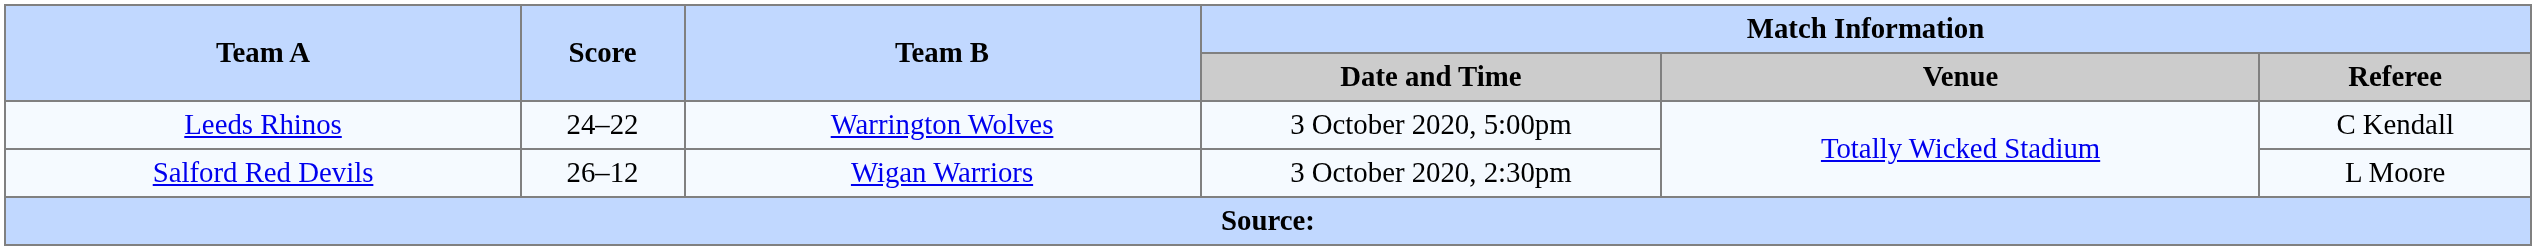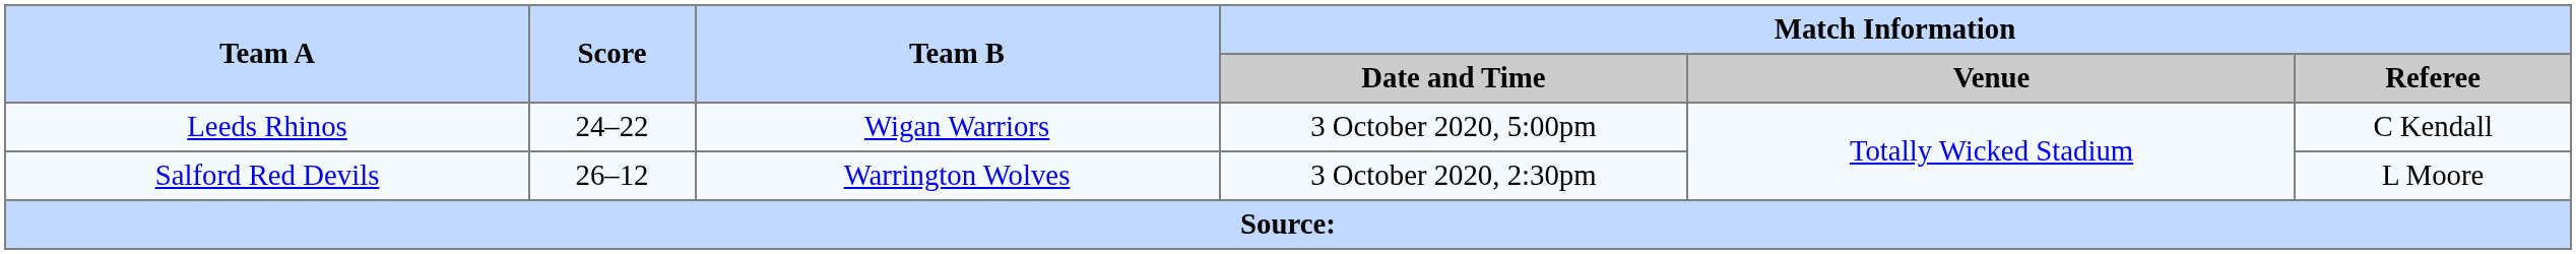Leeds Rhinos | Team B: Warrington Wolves -> Wigan Warriors
Salford Red Devils | Team B: Wigan Warriors -> Warrington Wolves
